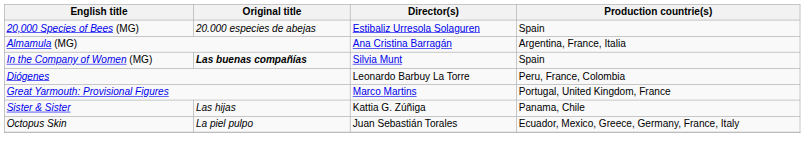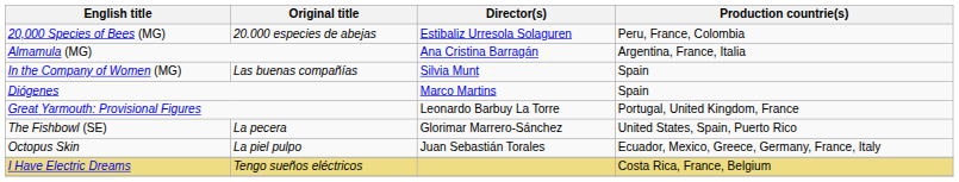20,000 Species of Bees (MG) | Production countrie(s): Spain -> Peru, France, Colombia
In the Company of Women (MG) | Original title: bold -> normal
Diógenes | Director(s): Leonardo Barbuy La Torre -> Marco Martins
Diógenes | Production countrie(s): Peru, France, Colombia -> Spain
Great Yarmouth: Provisional Figures | Director(s): Marco Martins -> Leonardo Barbuy La Torre
- row: Sister & Sister | Las hijas | Kattia G. Zúñiga | Panama, Chile
+ row: The Fishbowl (SE) | La pecera | Glorimar Marrero-Sánchez | United States, Spain, Puerto Rico
+ row: I Have Electric Dreams | Tengo sueños eléctricos | Costa Rica, France, Belgium
